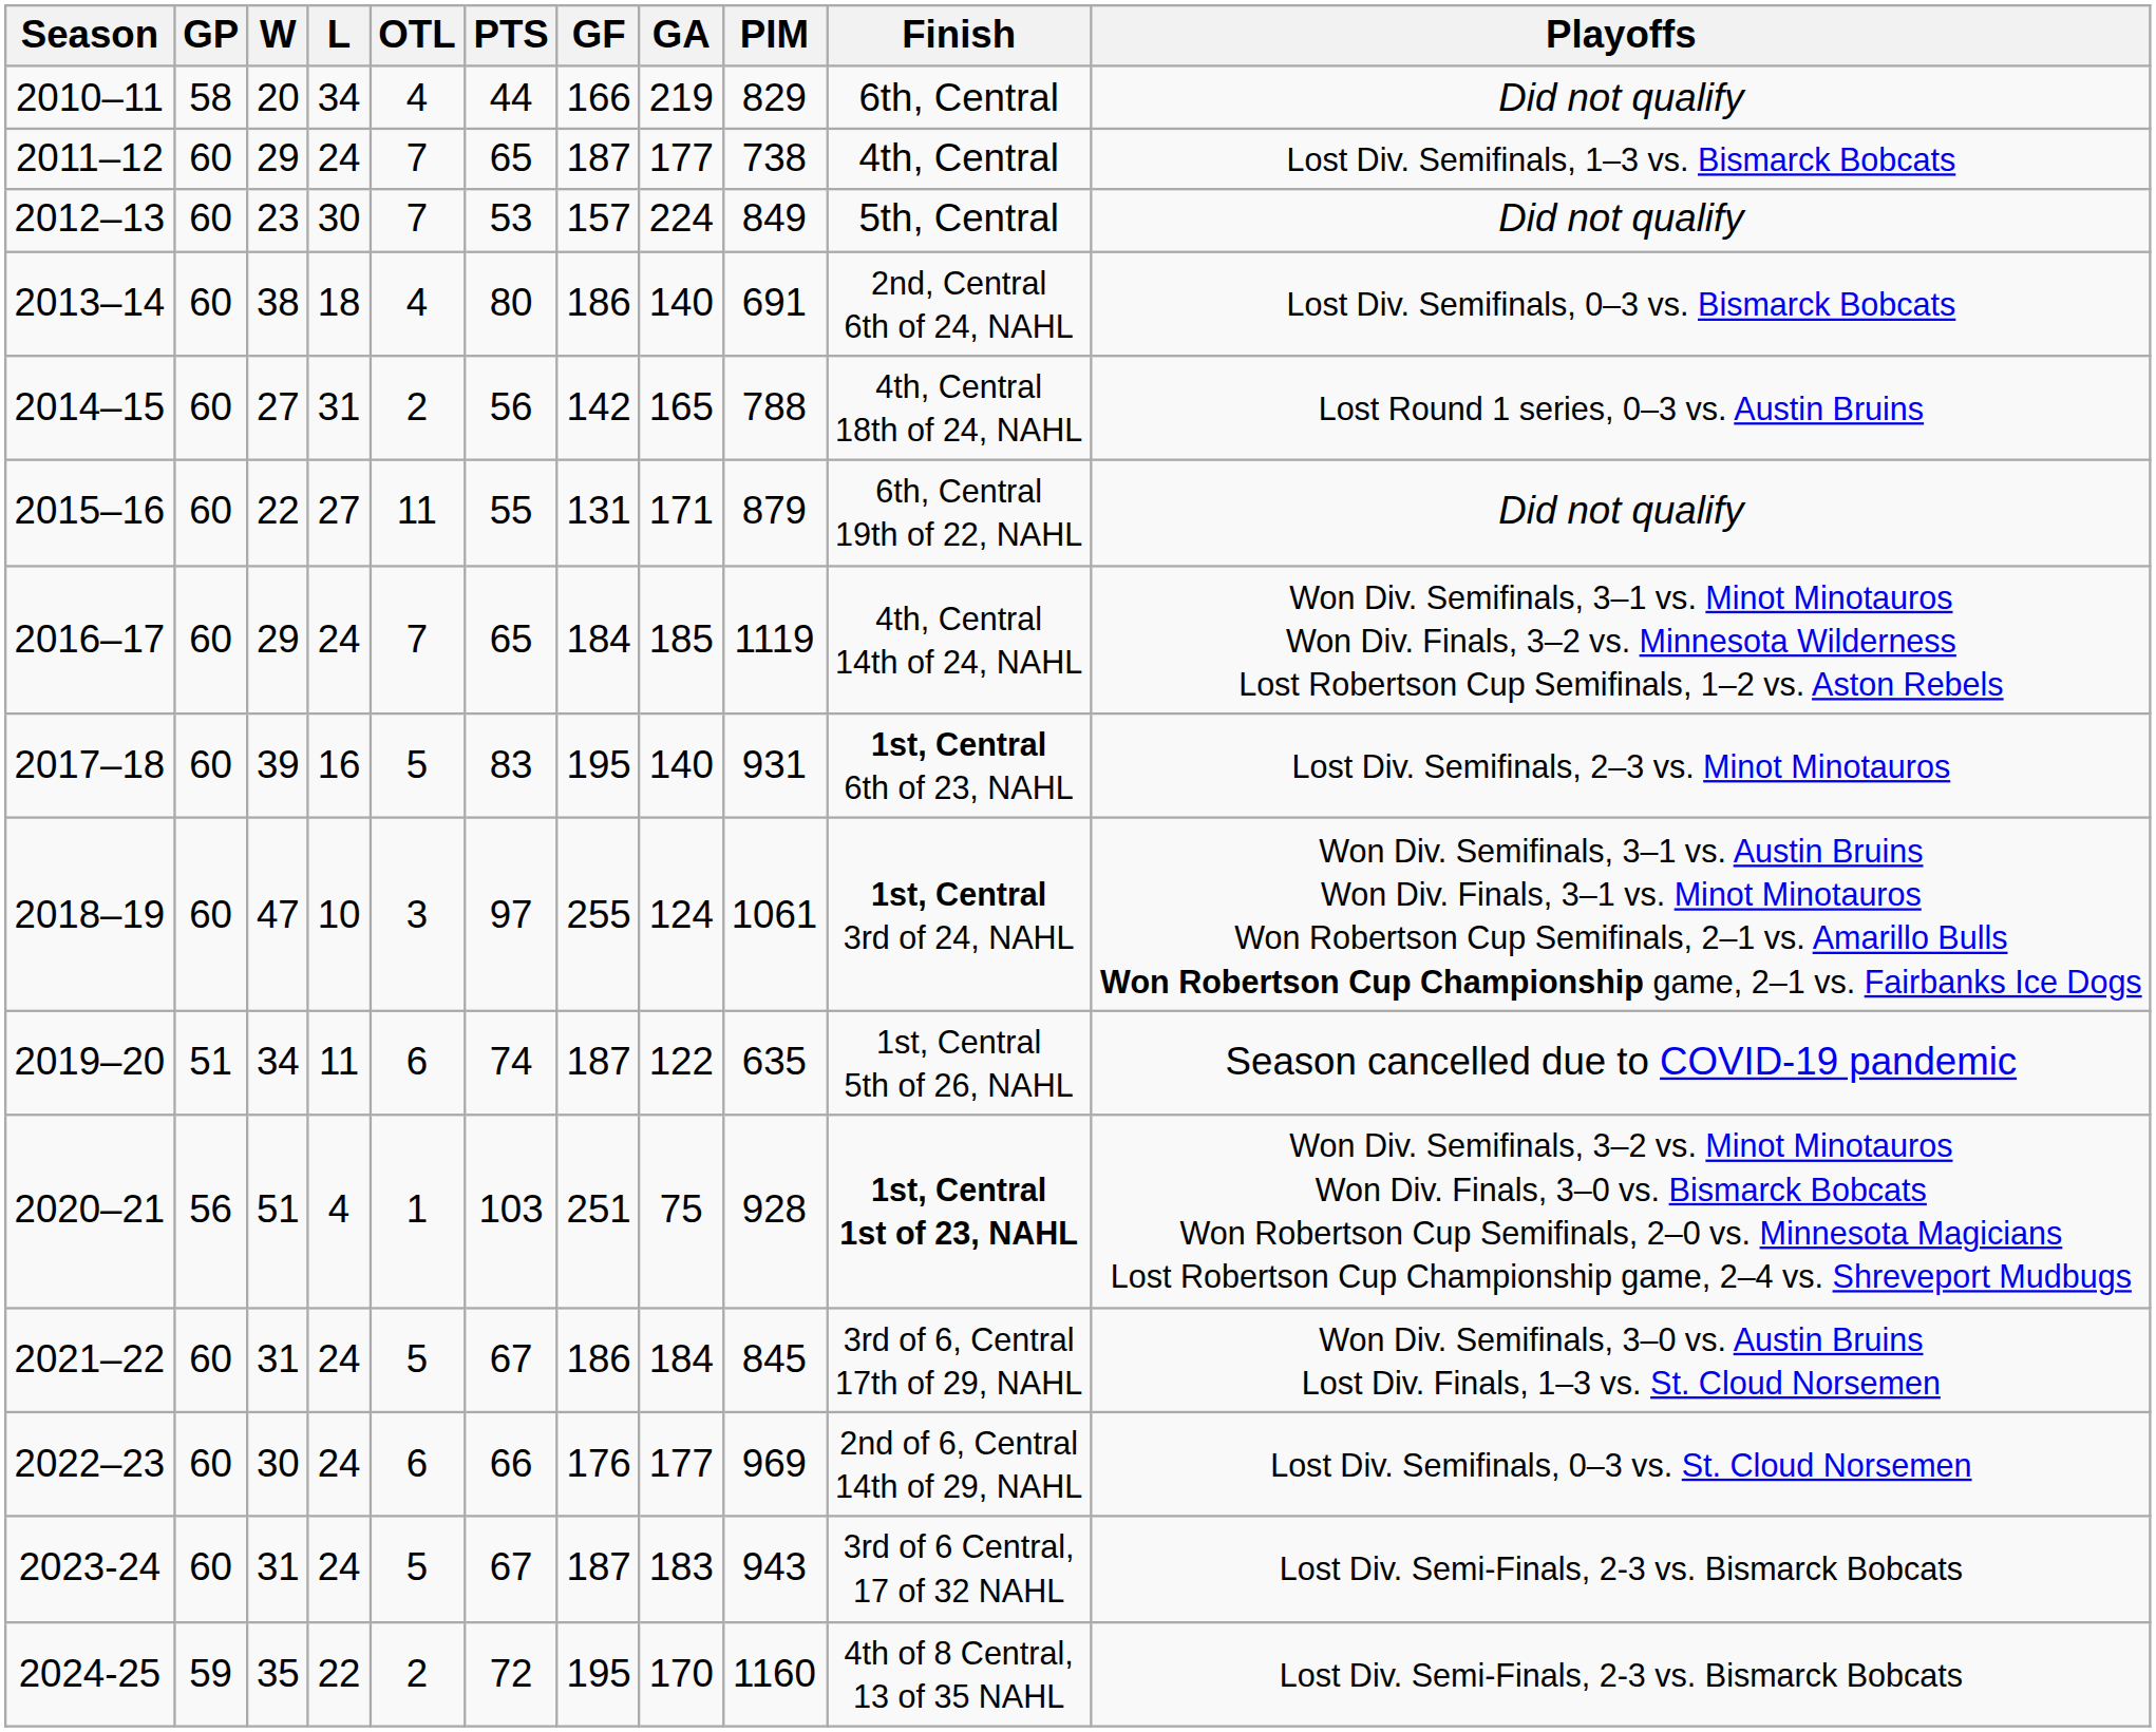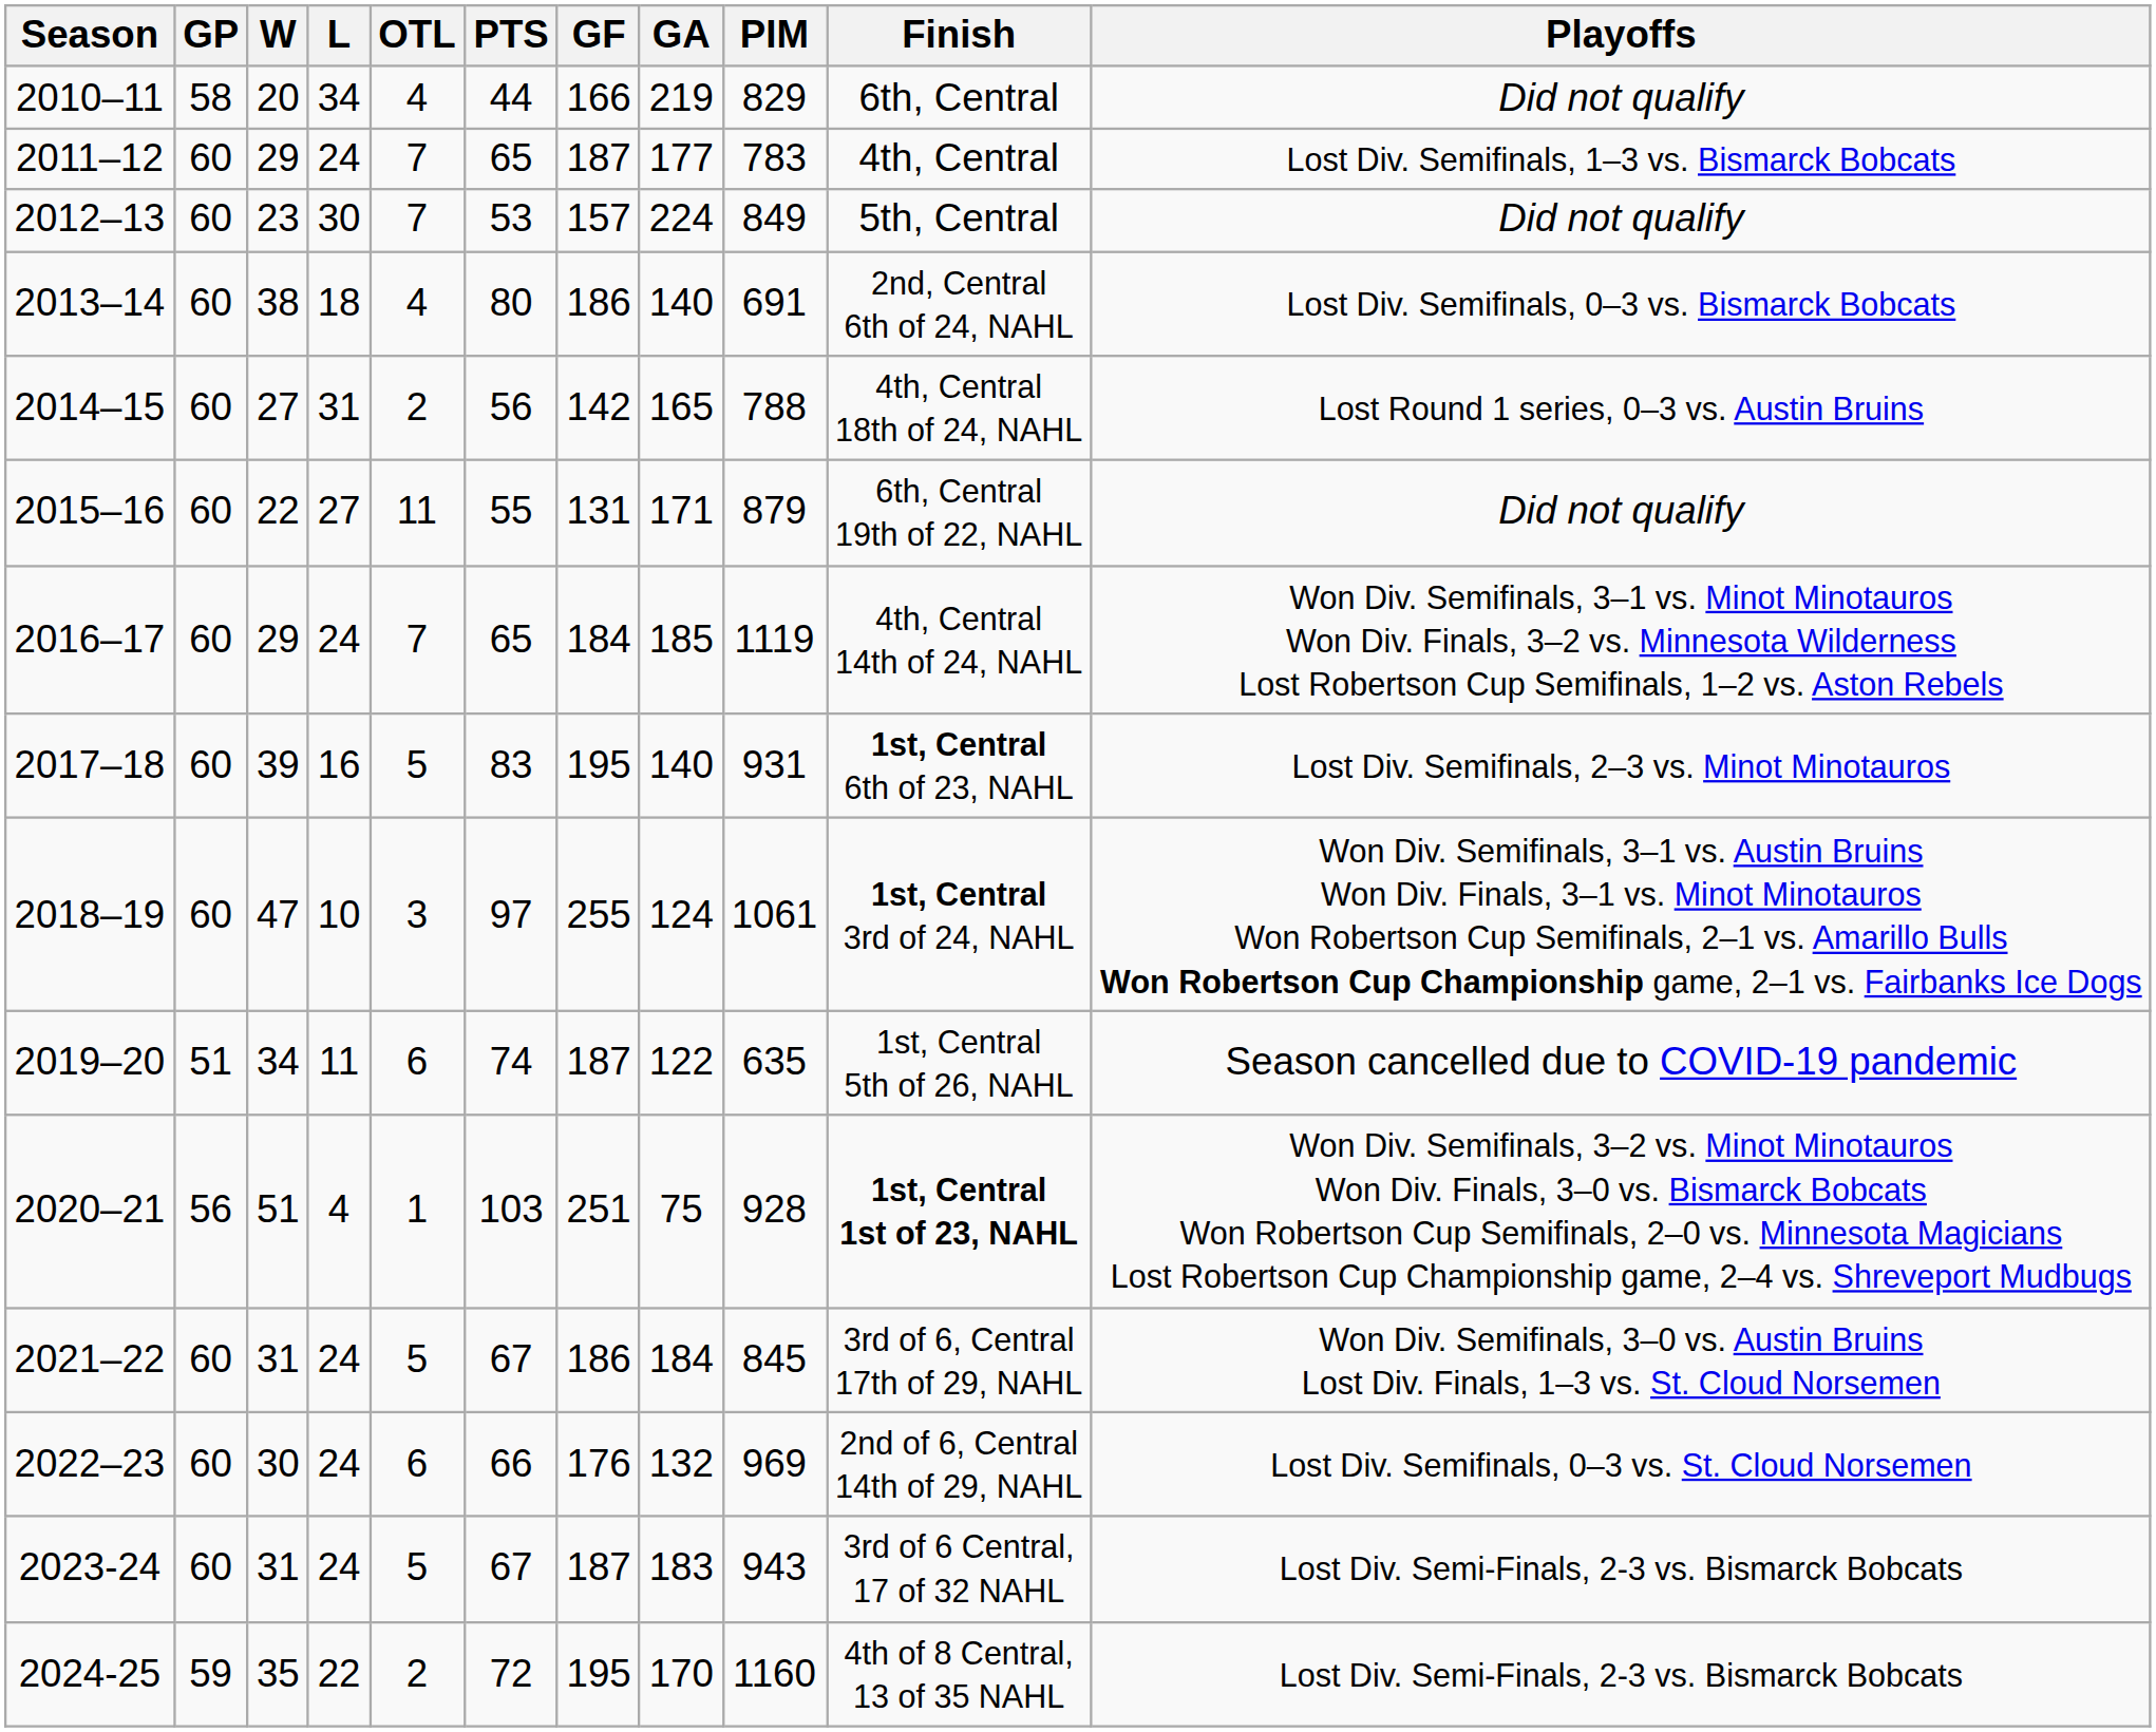2011–12 | PIM: 738 -> 783
2022–23 | GA: 177 -> 132
